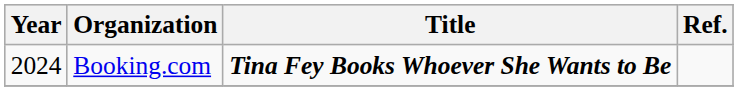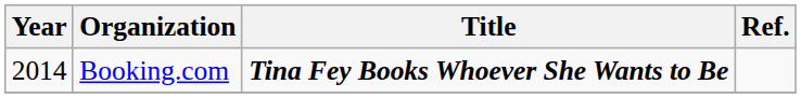Booking.com | Year: 2024 -> 2014
